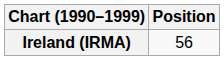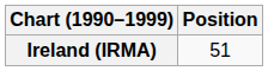Ireland (IRMA) | Position: 56 -> 51
